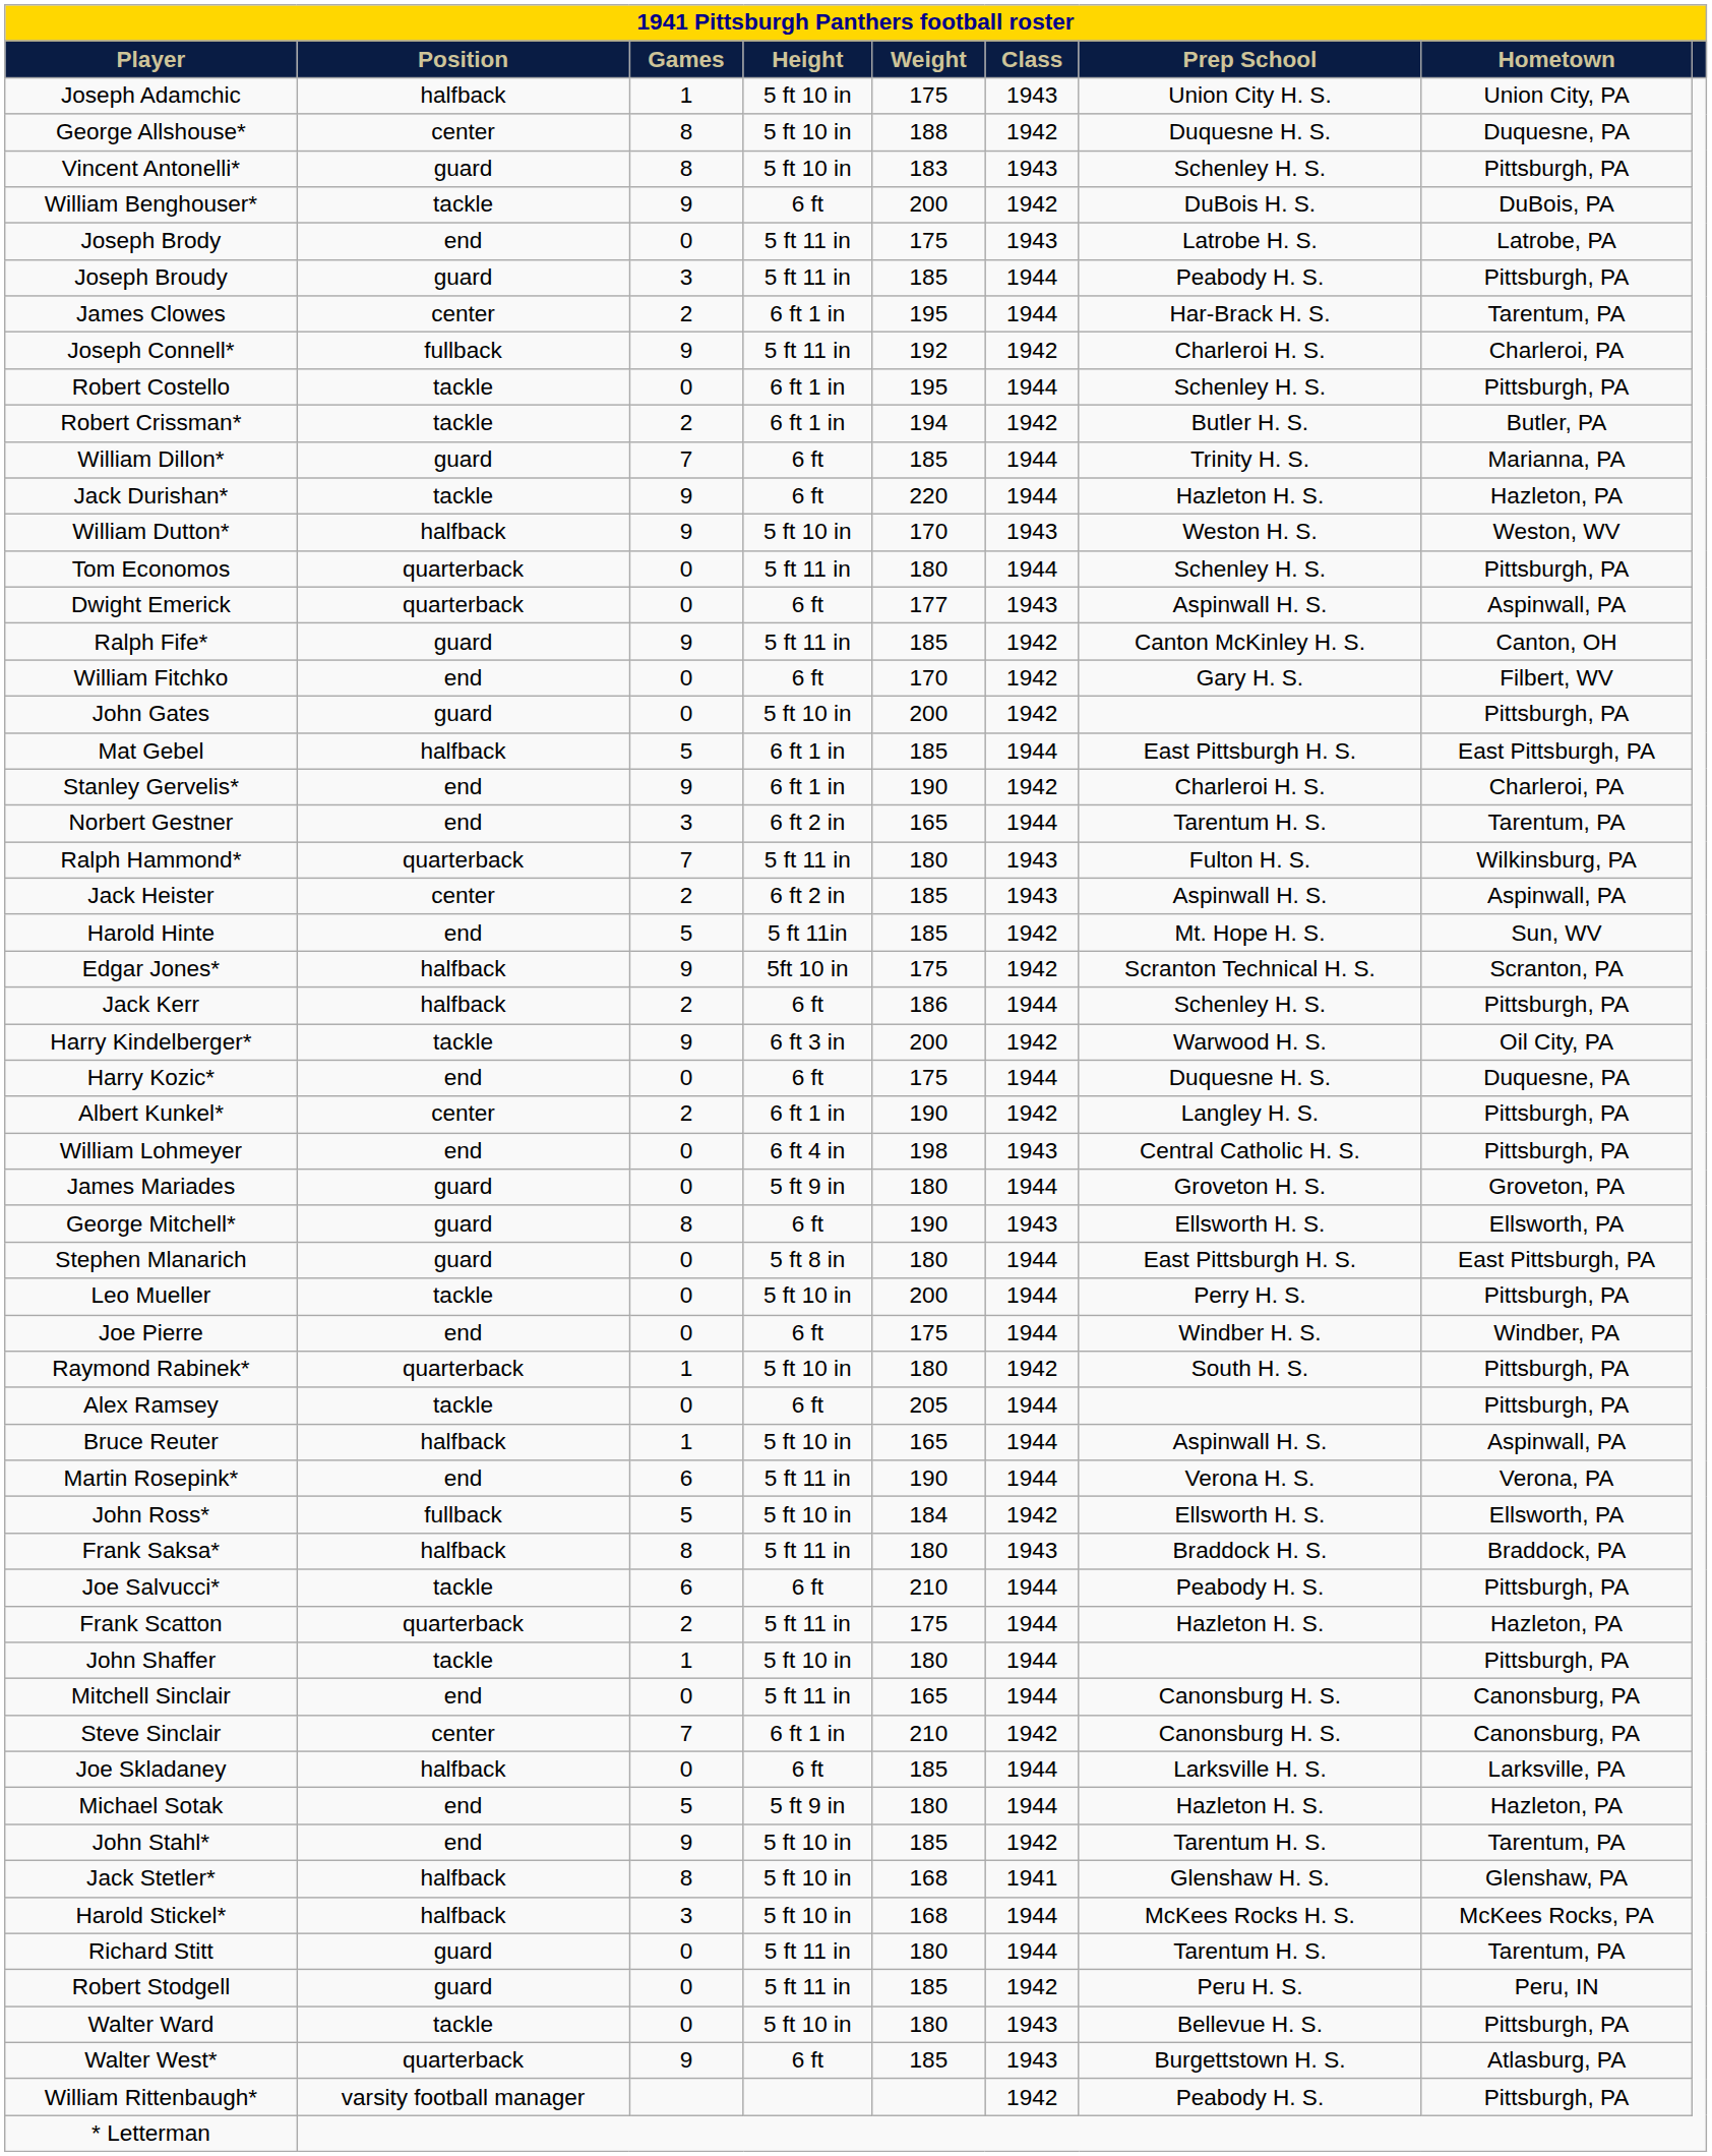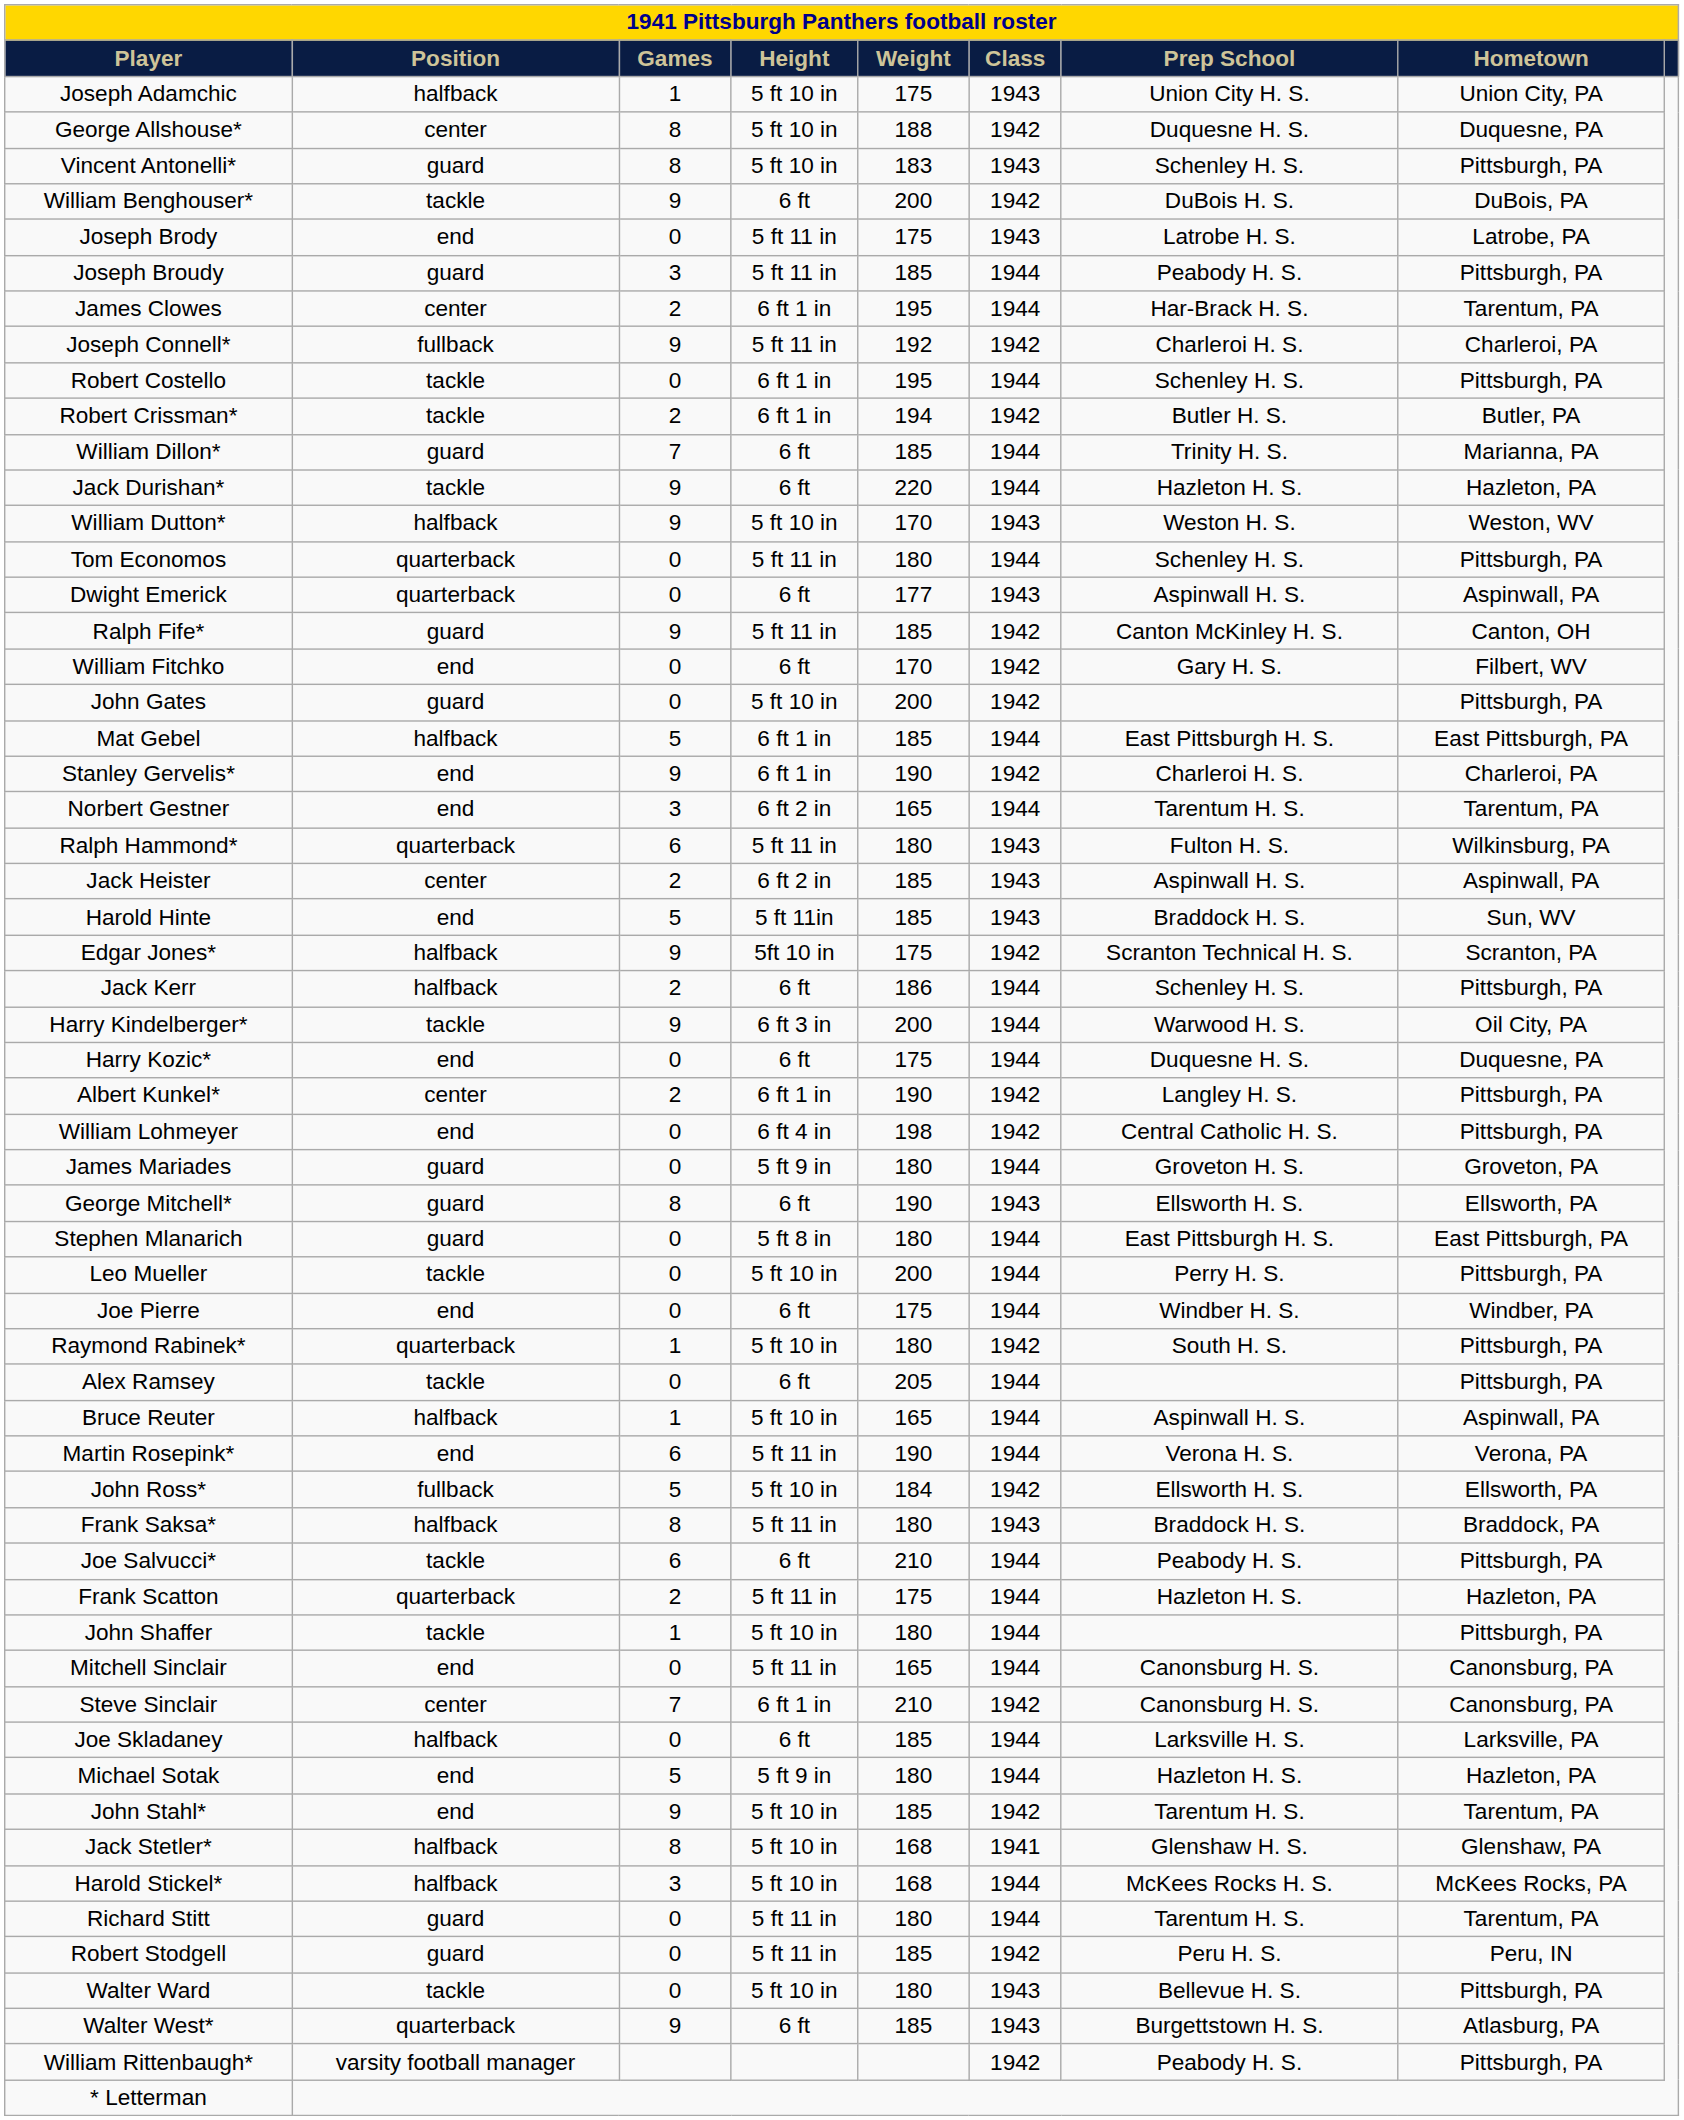Ralph Hammond* | Games: 7 -> 6
Harold Hinte | Class: 1942 -> 1943
Harold Hinte | Prep School: Mt. Hope H. S. -> Braddock H. S.
Harry Kindelberger* | Class: 1942 -> 1944
William Lohmeyer | Class: 1943 -> 1942
